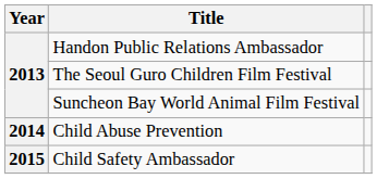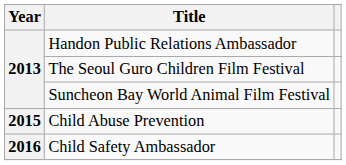Child Abuse Prevention | Year: 2014 -> 2015
Child Safety Ambassador | Year: 2015 -> 2016
